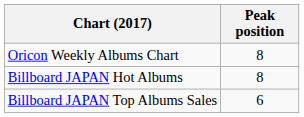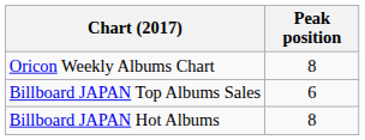rows swapped: Billboard JAPAN Hot Albums <-> Billboard JAPAN Top Albums Sales
